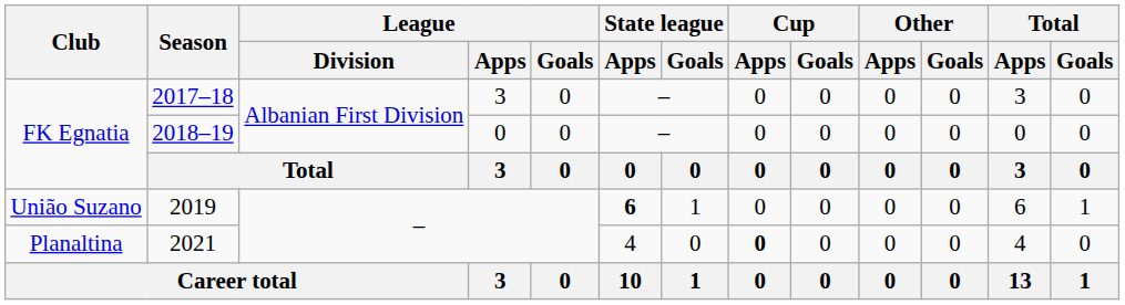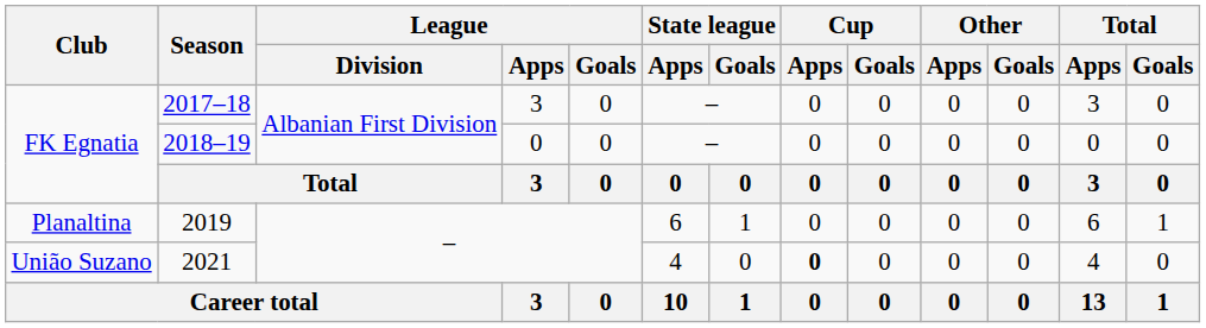2019 | Club: União Suzano -> Planaltina
2019 | State league / Apps: bold -> normal
2021 | Club: Planaltina -> União Suzano
